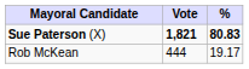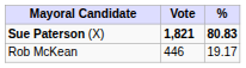Rob McKean | Vote: 444 -> 446
